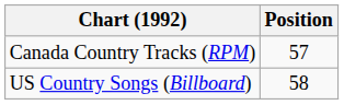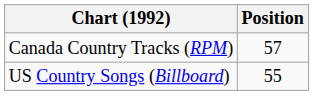US Country Songs (Billboard) | Position: 58 -> 55
